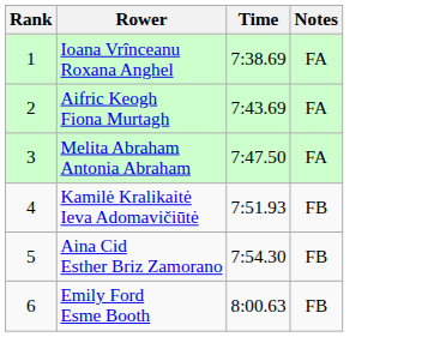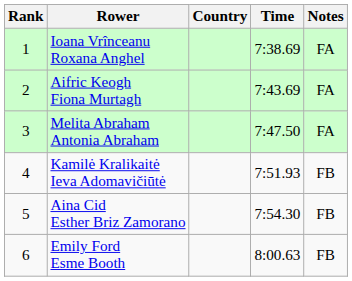+ column: Country
